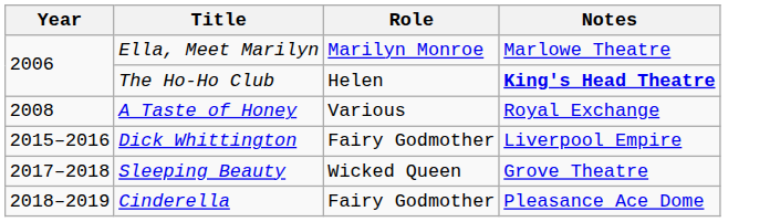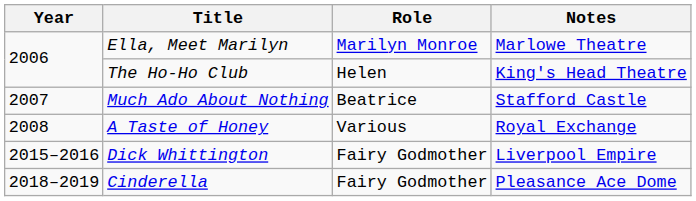The Ho-Ho Club | Notes: bold -> normal
+ row: 2007 | Much Ado About Nothing | Beatrice | Stafford Castle
- row: 2017–2018 | Sleeping Beauty | Wicked Queen | Grove Theatre
